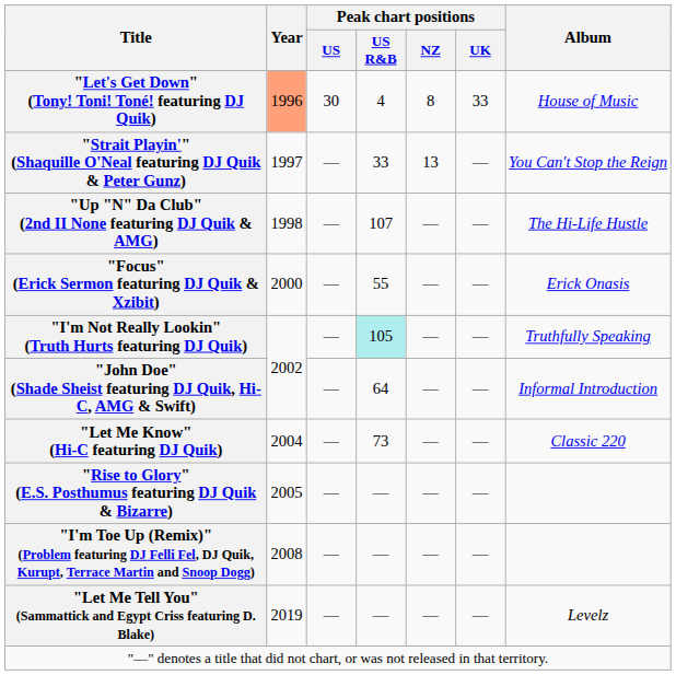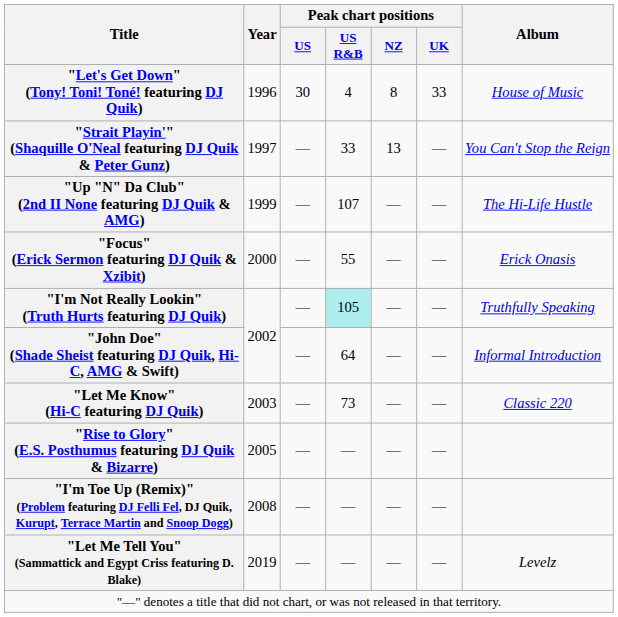"Let's Get Down" (Tony! Toni! Toné! featuring DJ Quik) | Year: lightsalmon background -> no background
"Up "N" Da Club" (2nd II None featuring DJ Quik & AMG) | Year: 1998 -> 1999
"Let Me Know" (Hi-C featuring DJ Quik) | Year: 2004 -> 2003
